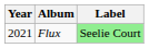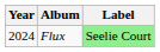Flux | Year: 2021 -> 2024
